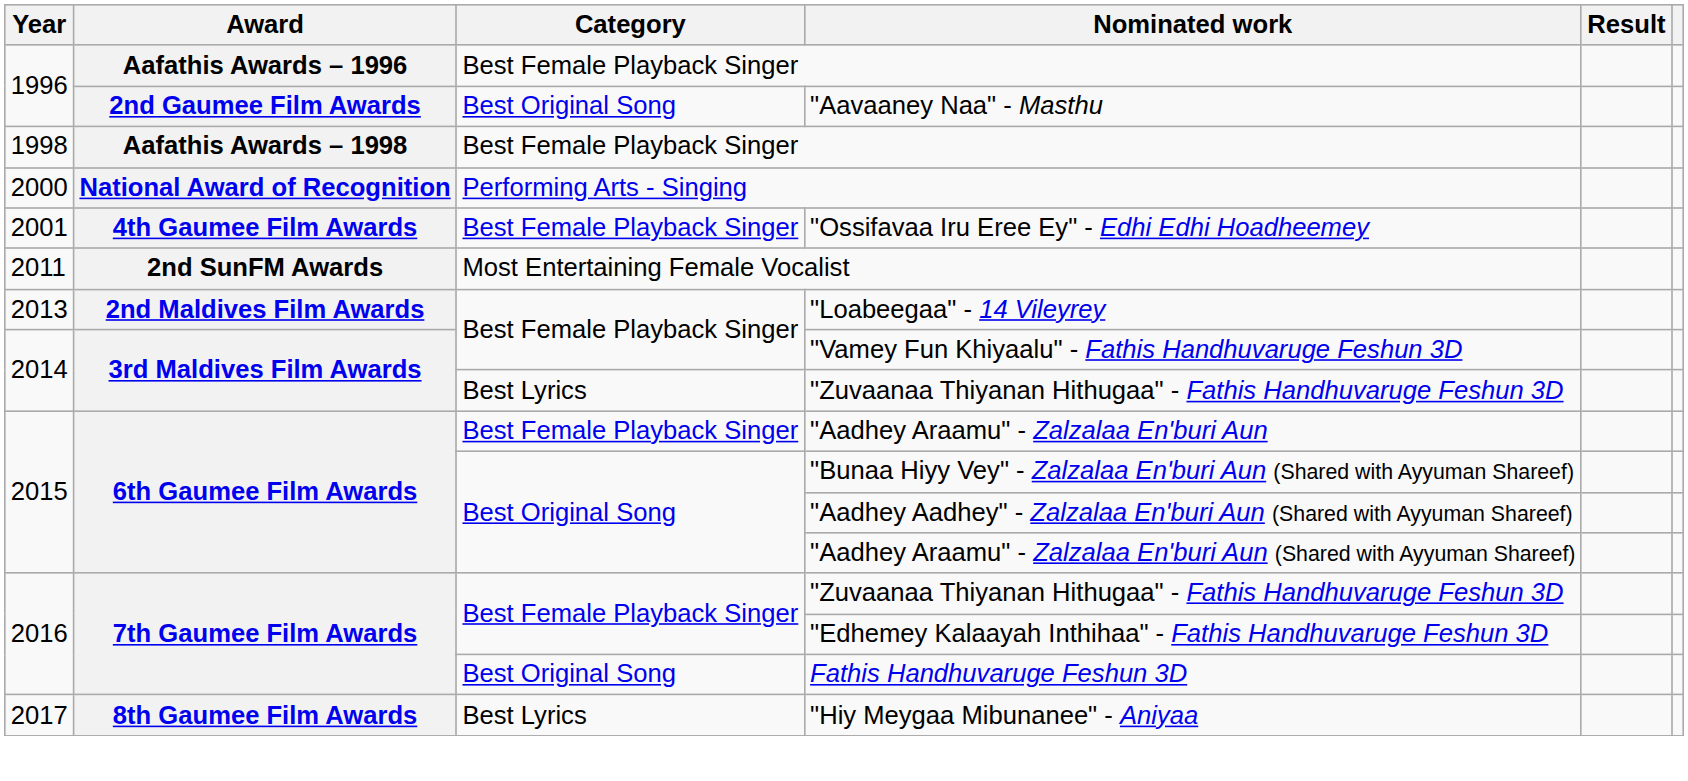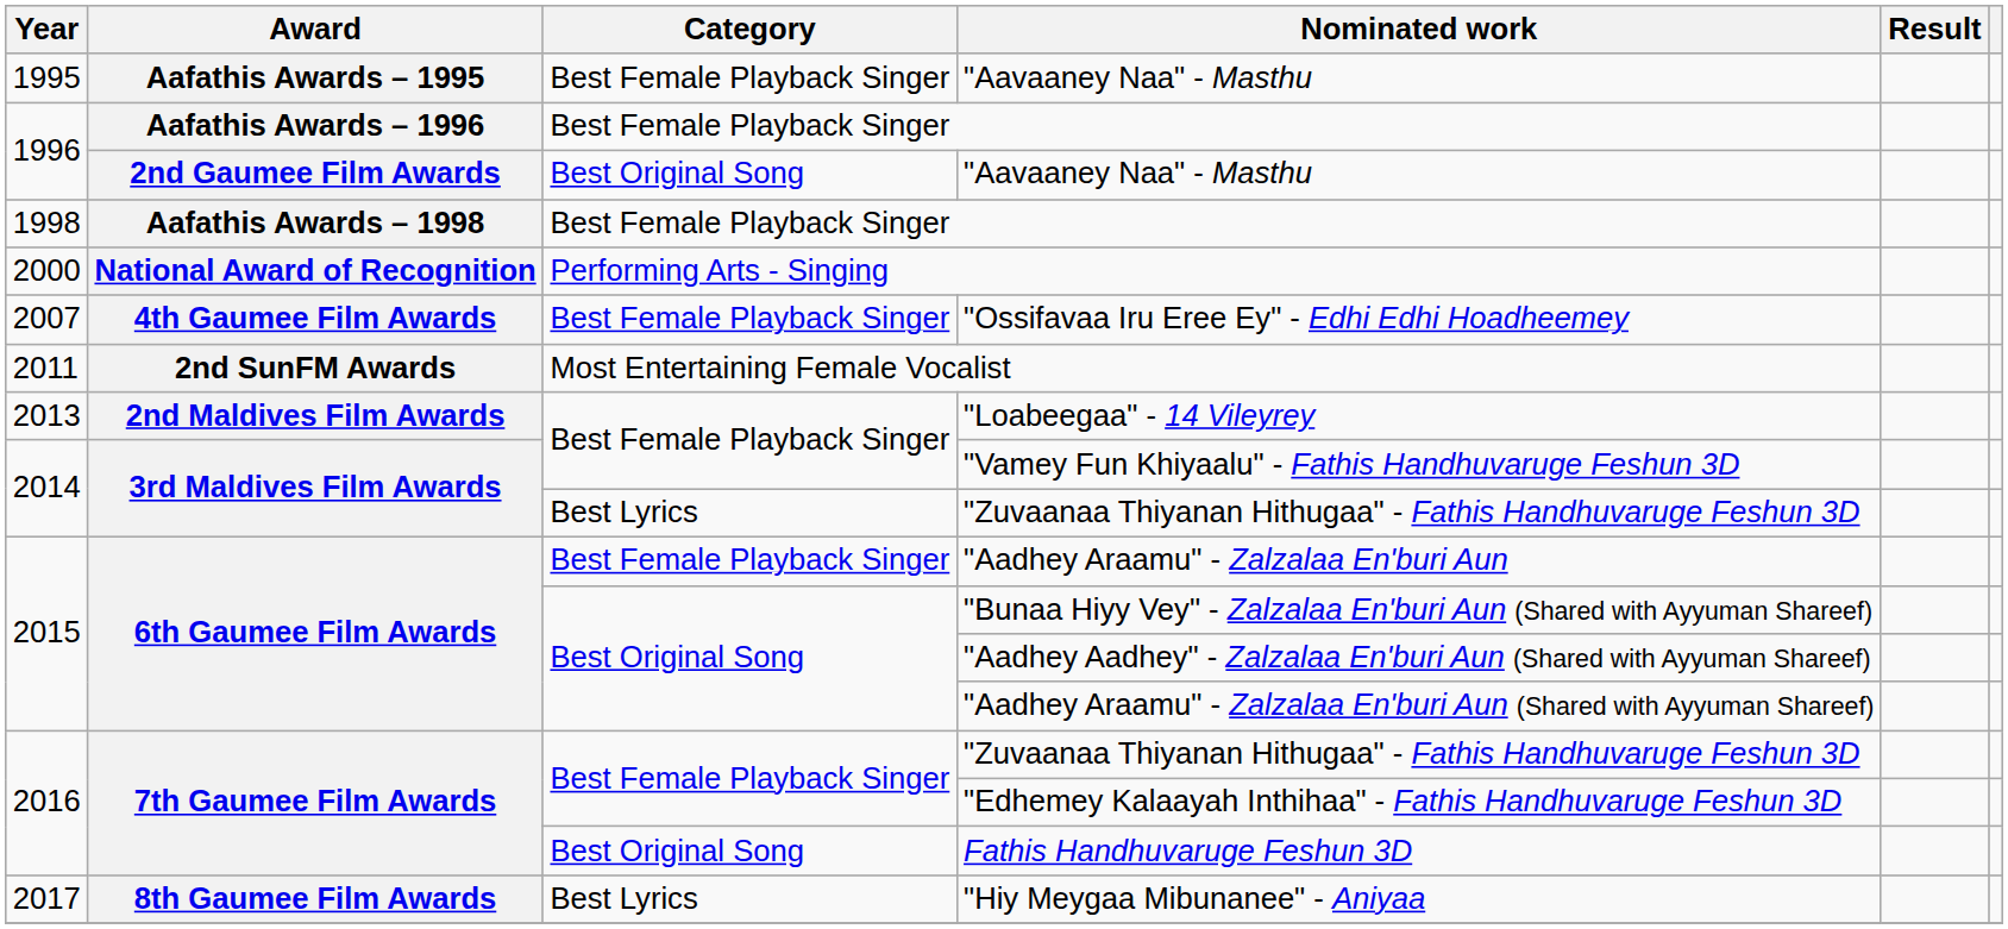+ row: 1995 | Aafathis Awards – 1995 | Best Female Playback Singer | "Aavaaney Naa" - Masthu
"Ossifavaa Iru Eree Ey" - Edhi Edhi Hoadheemey | Year: 2001 -> 2007
